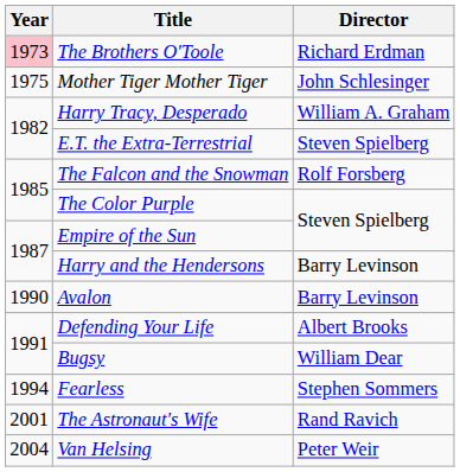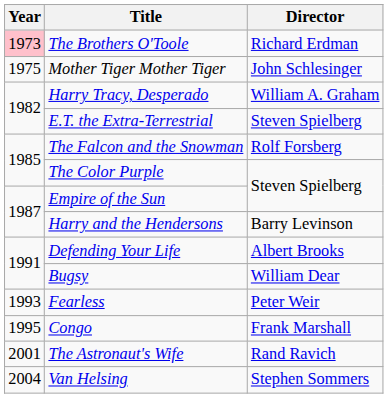- row: 1990 | Avalon | Barry Levinson
Fearless | Year: 1994 -> 1993
Fearless | Director: Stephen Sommers -> Peter Weir
+ row: 1995 | Congo | Frank Marshall
Van Helsing | Director: Peter Weir -> Stephen Sommers
